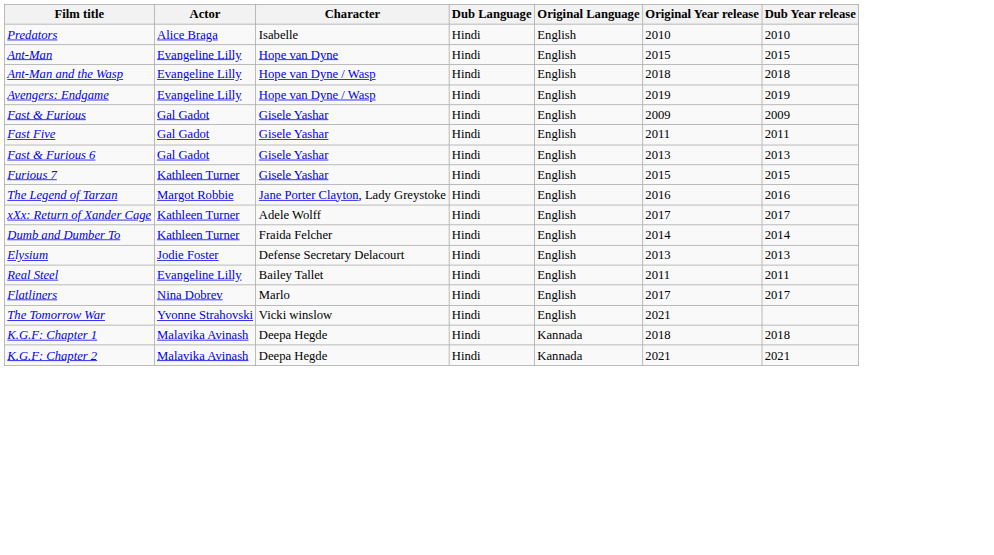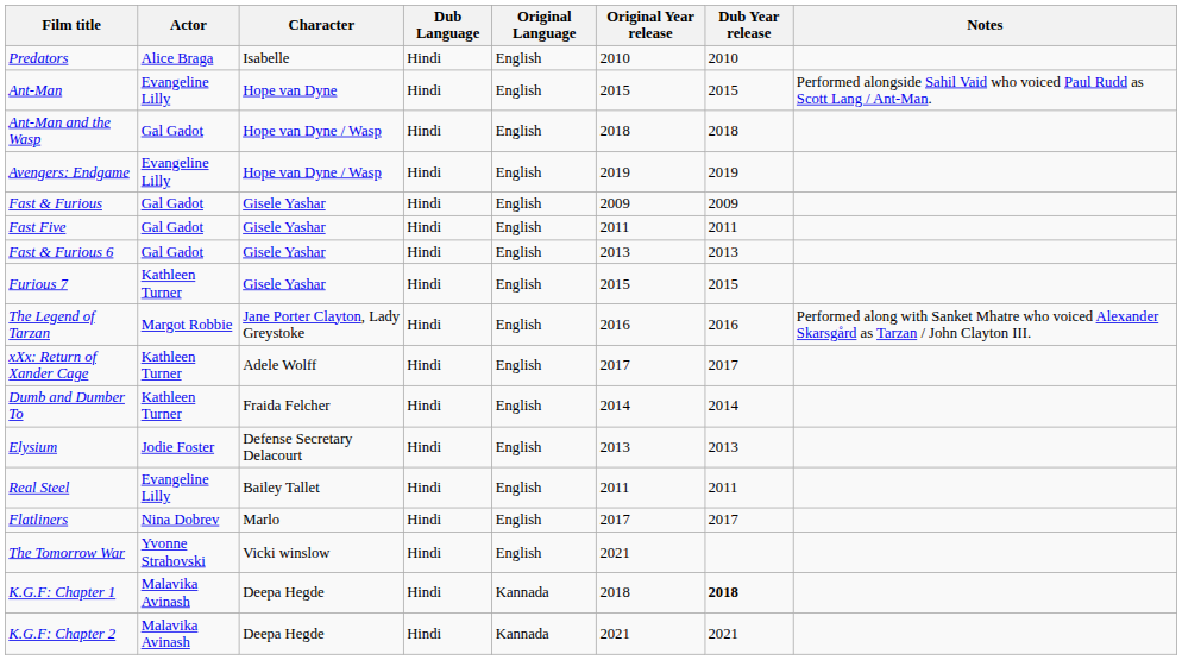+ column: Notes | Performed alongside Sahil Vaid who voiced Paul Rudd as Scott Lang / Ant-Man. | Performed along with Sanket Mhatre who voiced Alexander Skarsgård as Tarzan / John Clayton III.
Ant-Man and the Wasp | Actor: Evangeline Lilly -> Gal Gadot
K.G.F: Chapter 1 | Dub Year release: normal -> bold
